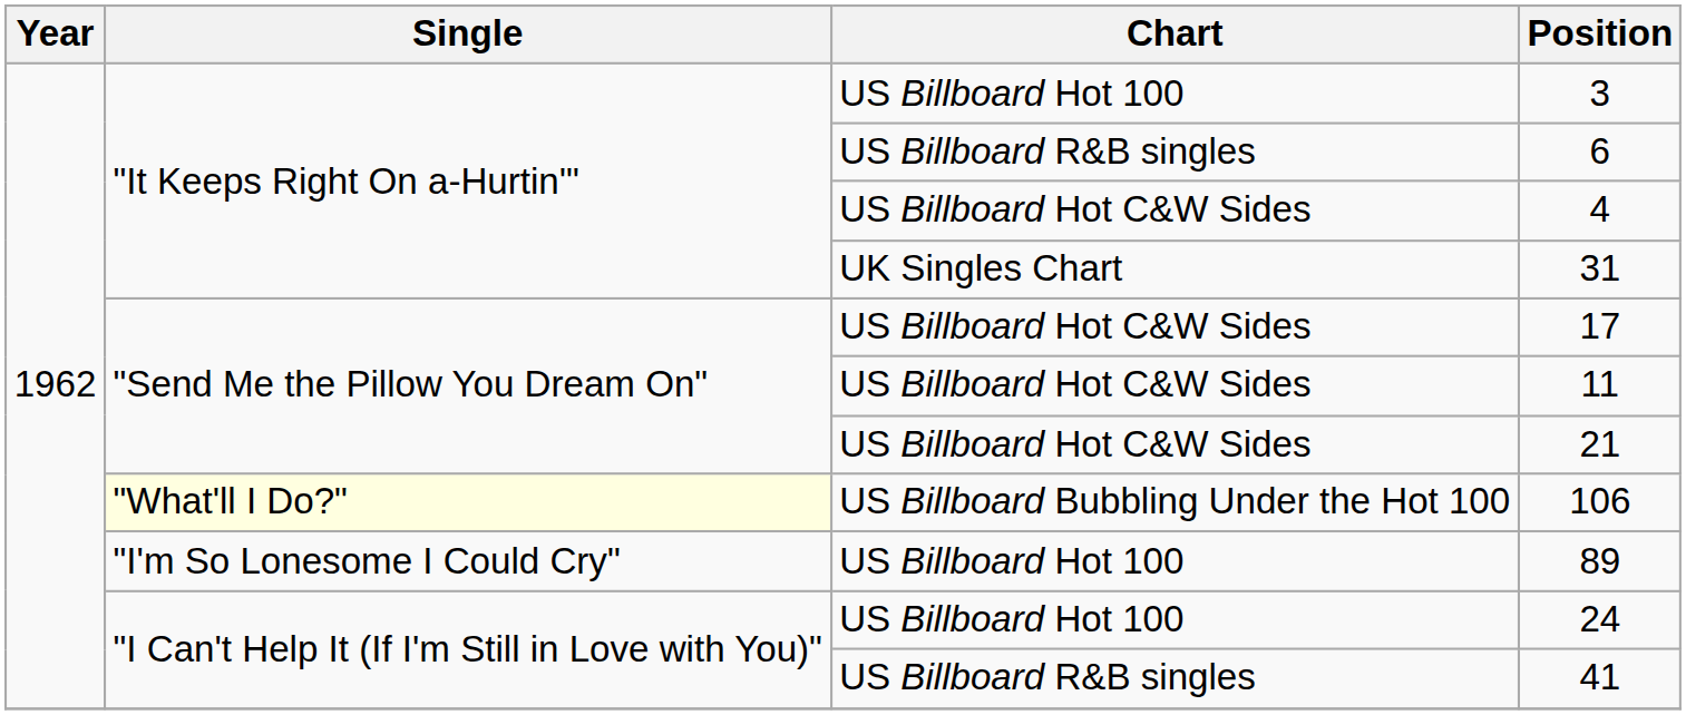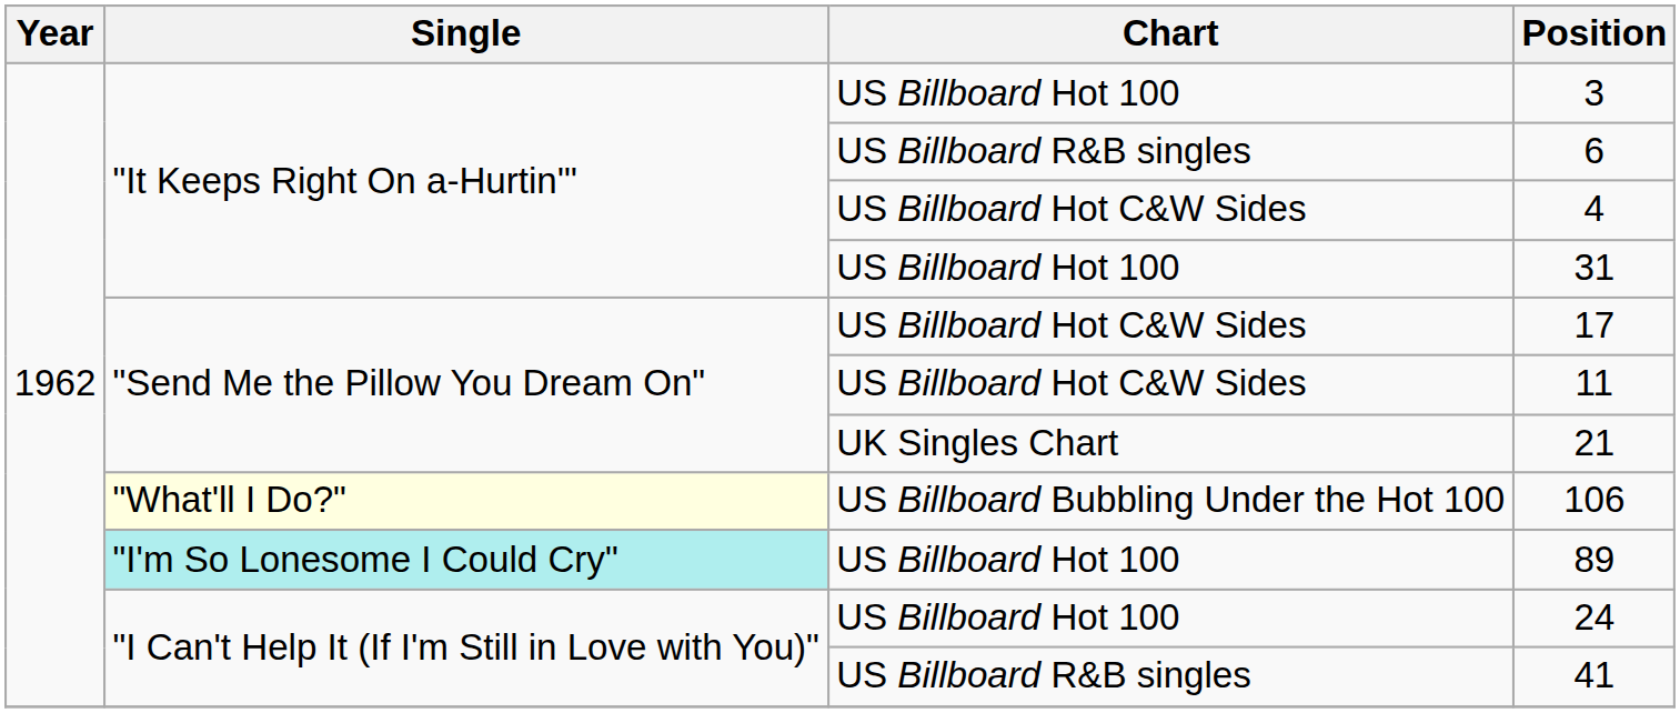31 | Chart: UK Singles Chart -> US Billboard Hot 100
21 | Chart: US Billboard Hot C&W Sides -> UK Singles Chart
89 | Single: no background -> paleturquoise background
